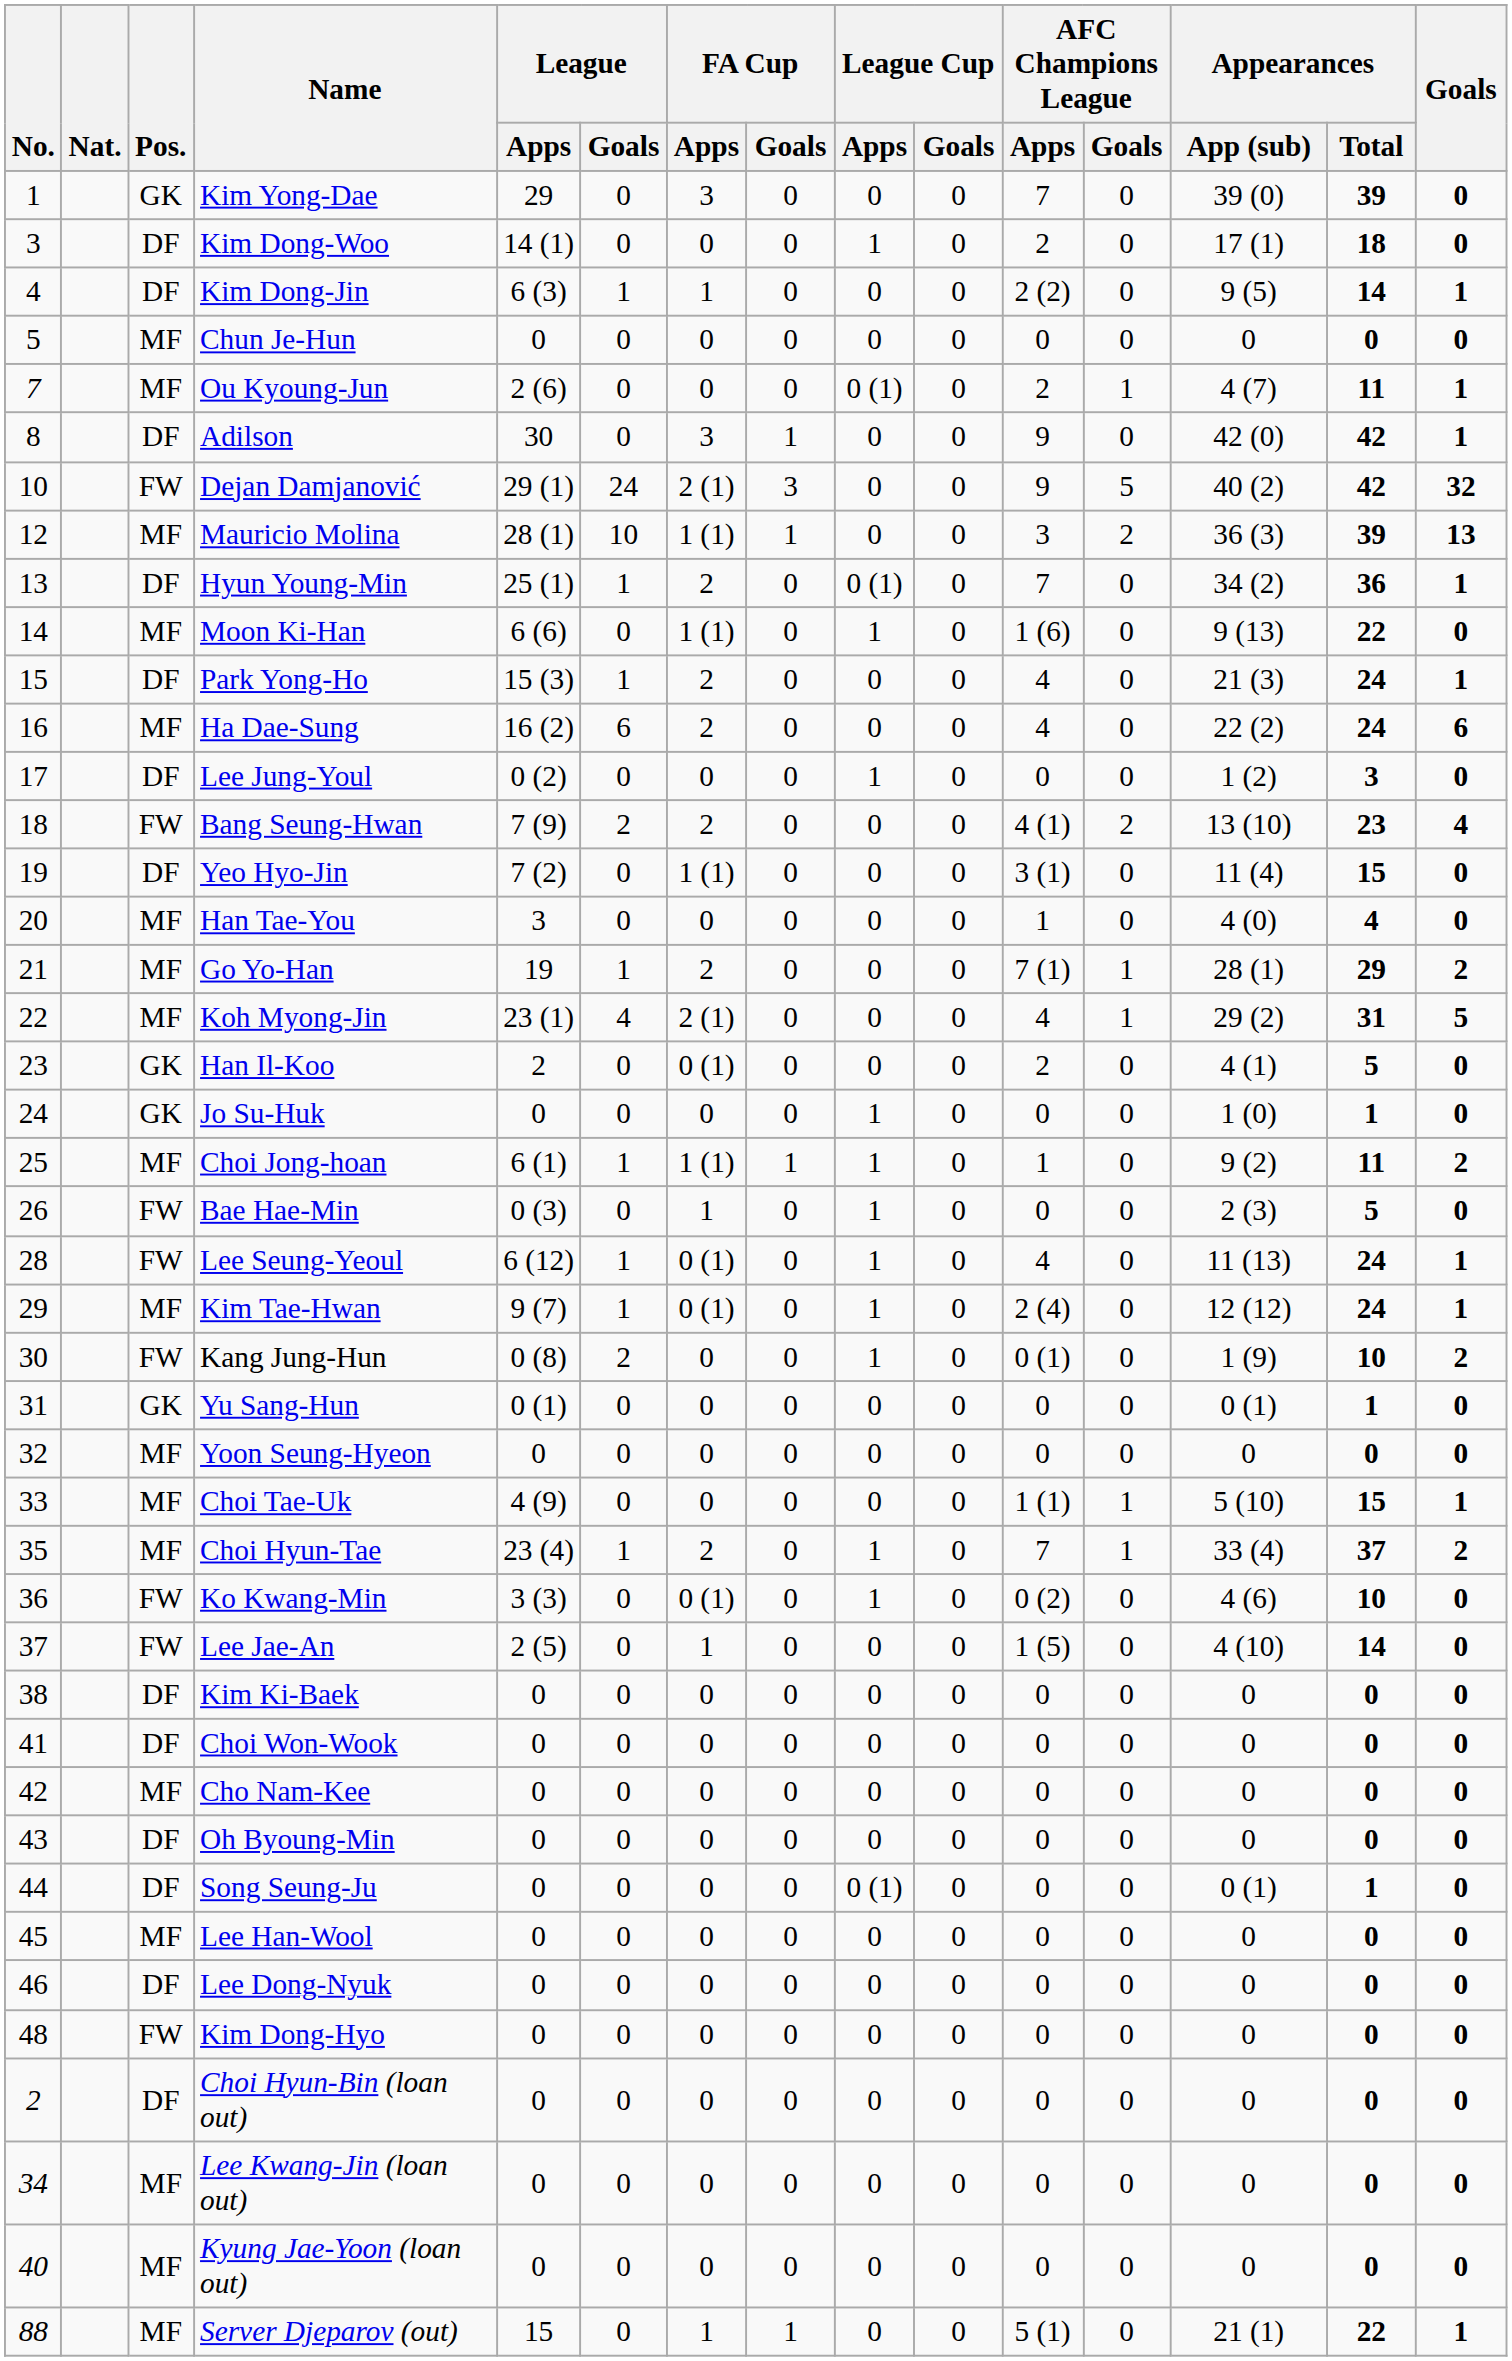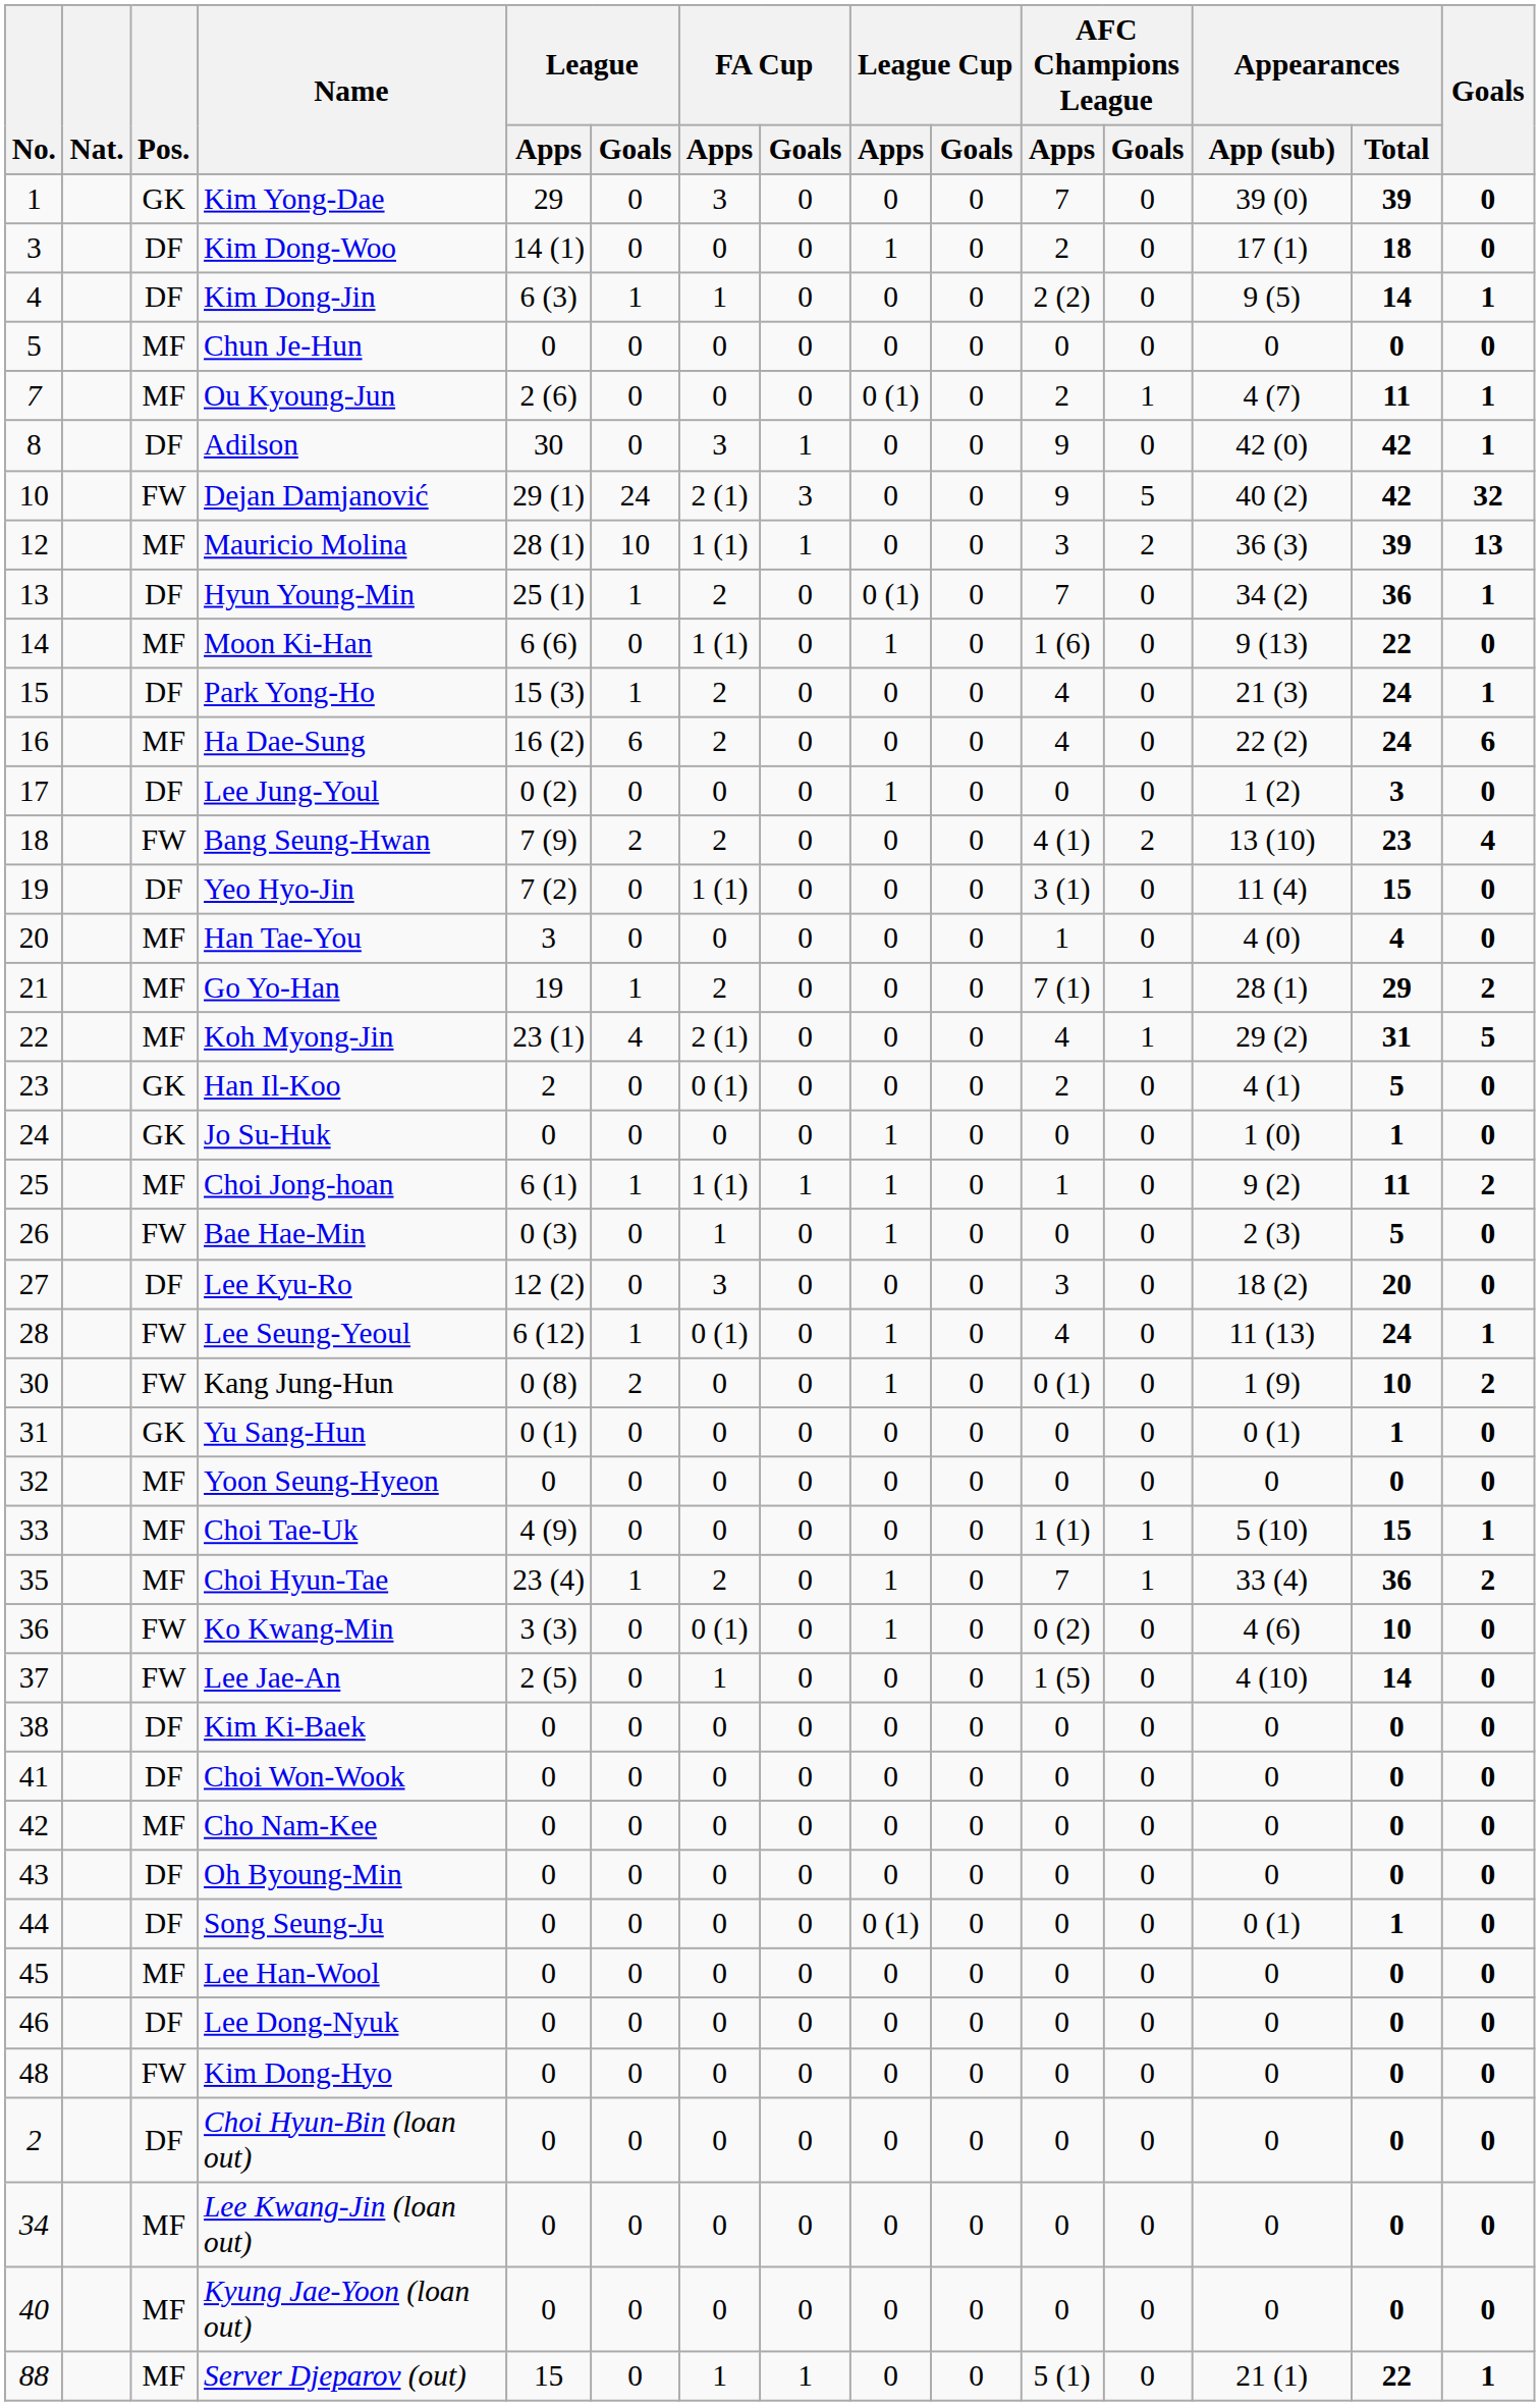+ row: 27 | DF | Lee Kyu-Ro | 12 (2) | 0 | 3 | 0 | 0 | 0 | 3 | 0 | 18 (2) | 20 | 0
- row: 29 | MF | Kim Tae-Hwan | 9 (7) | 1 | 0 (1) | 0 | 1 | 0 | 2 (4) | 0 | 12 (12) | 24 | 1
Choi Hyun-Tae | Appearances / Total: 37 -> 36
